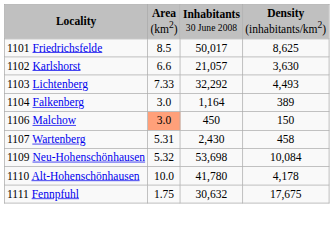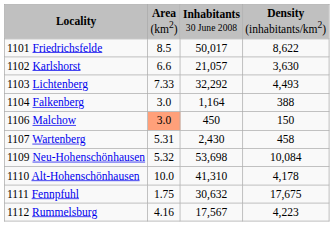1101 Friedrichsfelde | column 4: 8,625 -> 8,622
1104 Falkenberg | column 4: 389 -> 388
1110 Alt-Hohenschönhausen | column 3: 41,780 -> 41,310
+ row: 1112 Rummelsburg | 4.16 | 17,567 | 4,223
